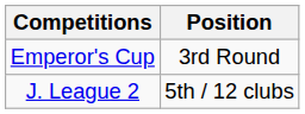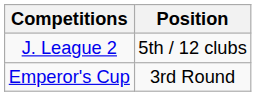rows swapped: J. League 2 <-> Emperor's Cup
